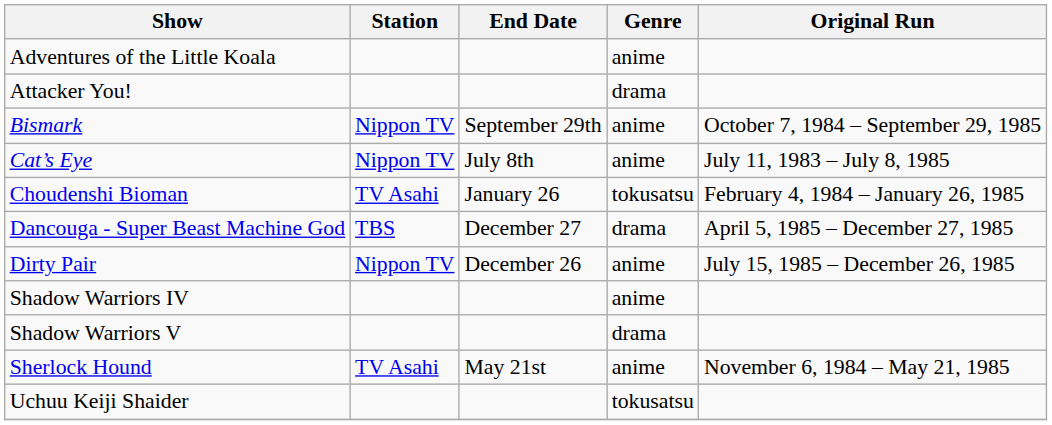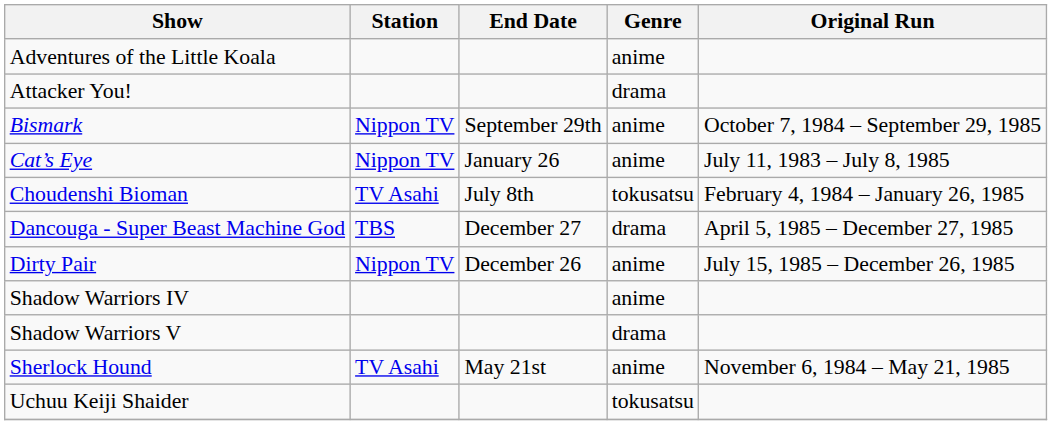Cat’s Eye | End Date: July 8th -> January 26
Choudenshi Bioman | End Date: January 26 -> July 8th
